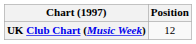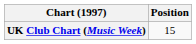UK Club Chart (Music Week) | Position: 12 -> 15
